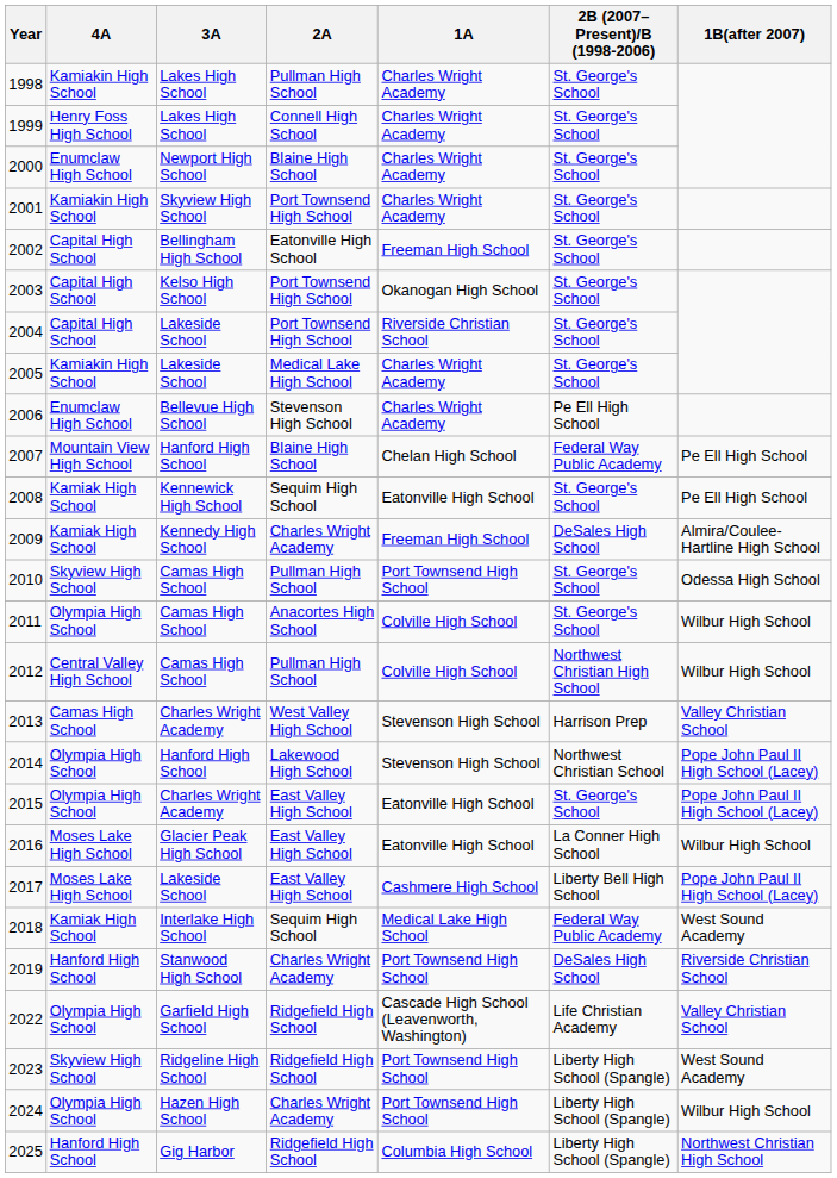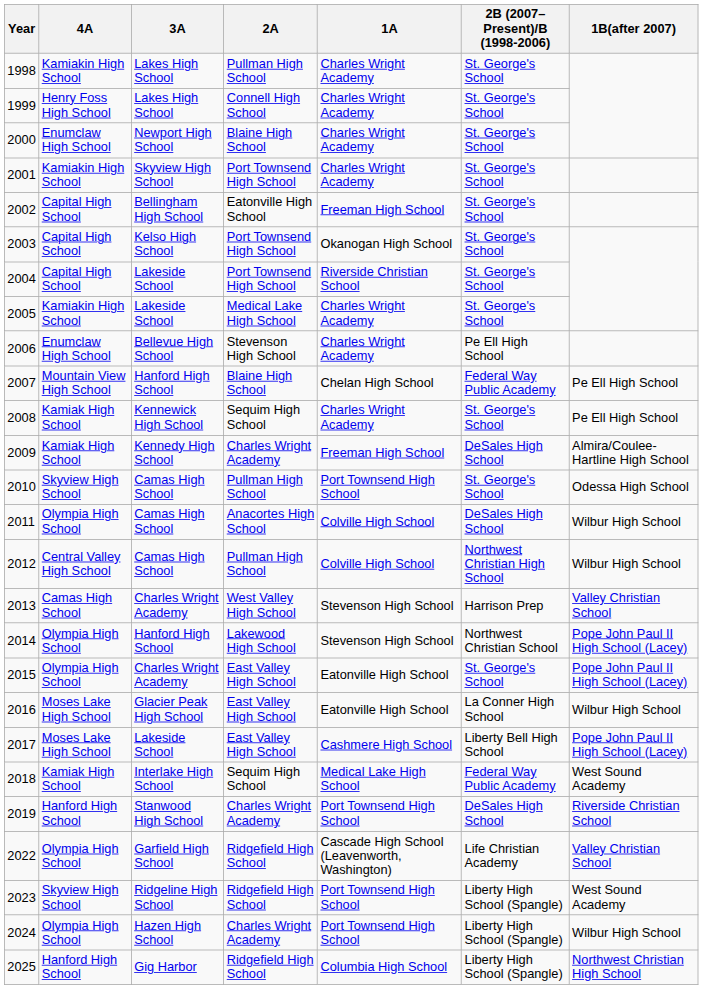2008 | 1A: Eatonville High School -> Charles Wright Academy
2011 | 2B (2007–Present)/B (1998-2006): St. George's School -> DeSales High School
